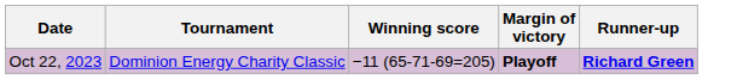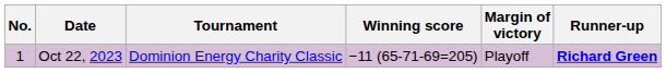+ column: No. | 1
Oct 22, 2023 | Margin of victory: bold -> normal
